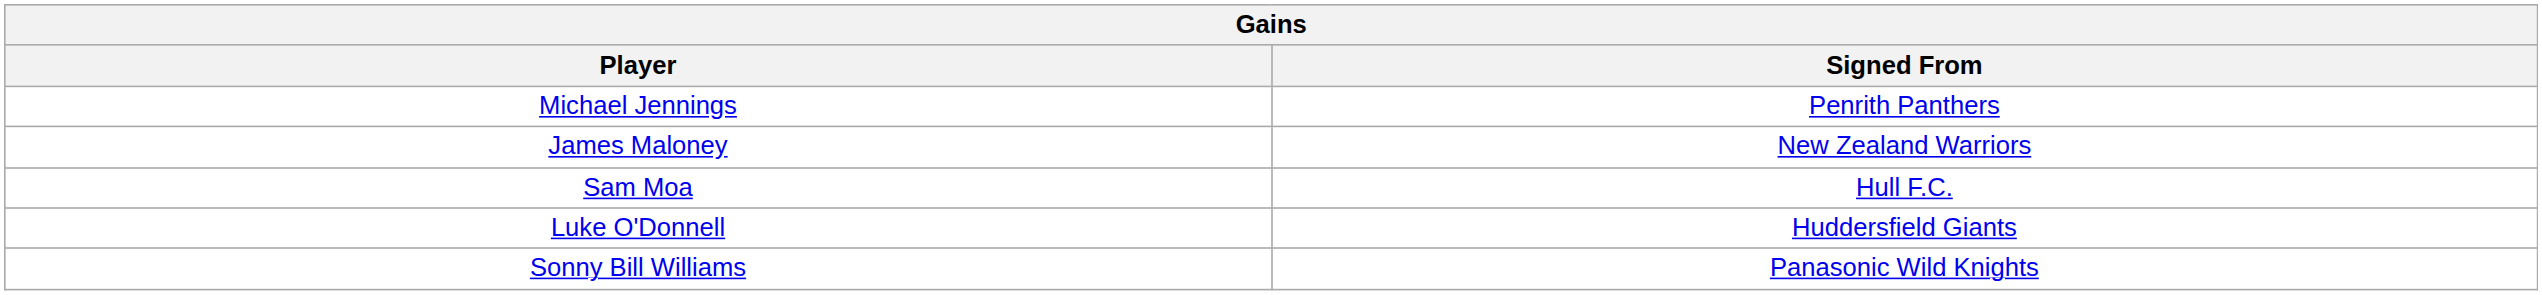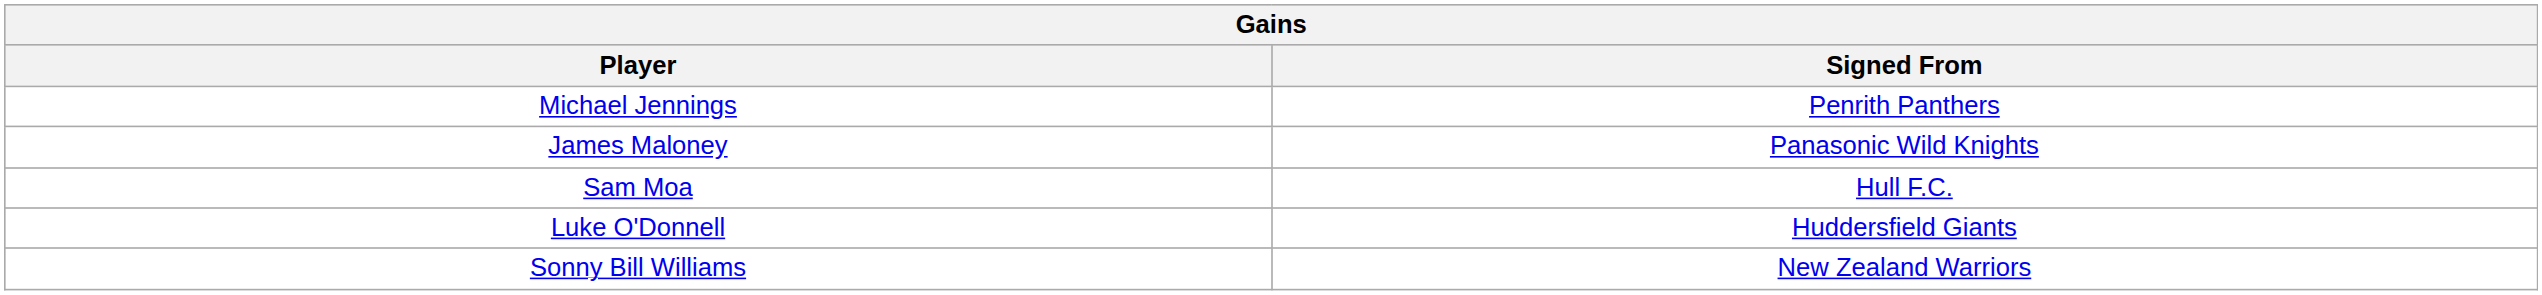James Maloney | Signed From: New Zealand Warriors -> Panasonic Wild Knights
Sonny Bill Williams | Signed From: Panasonic Wild Knights -> New Zealand Warriors
